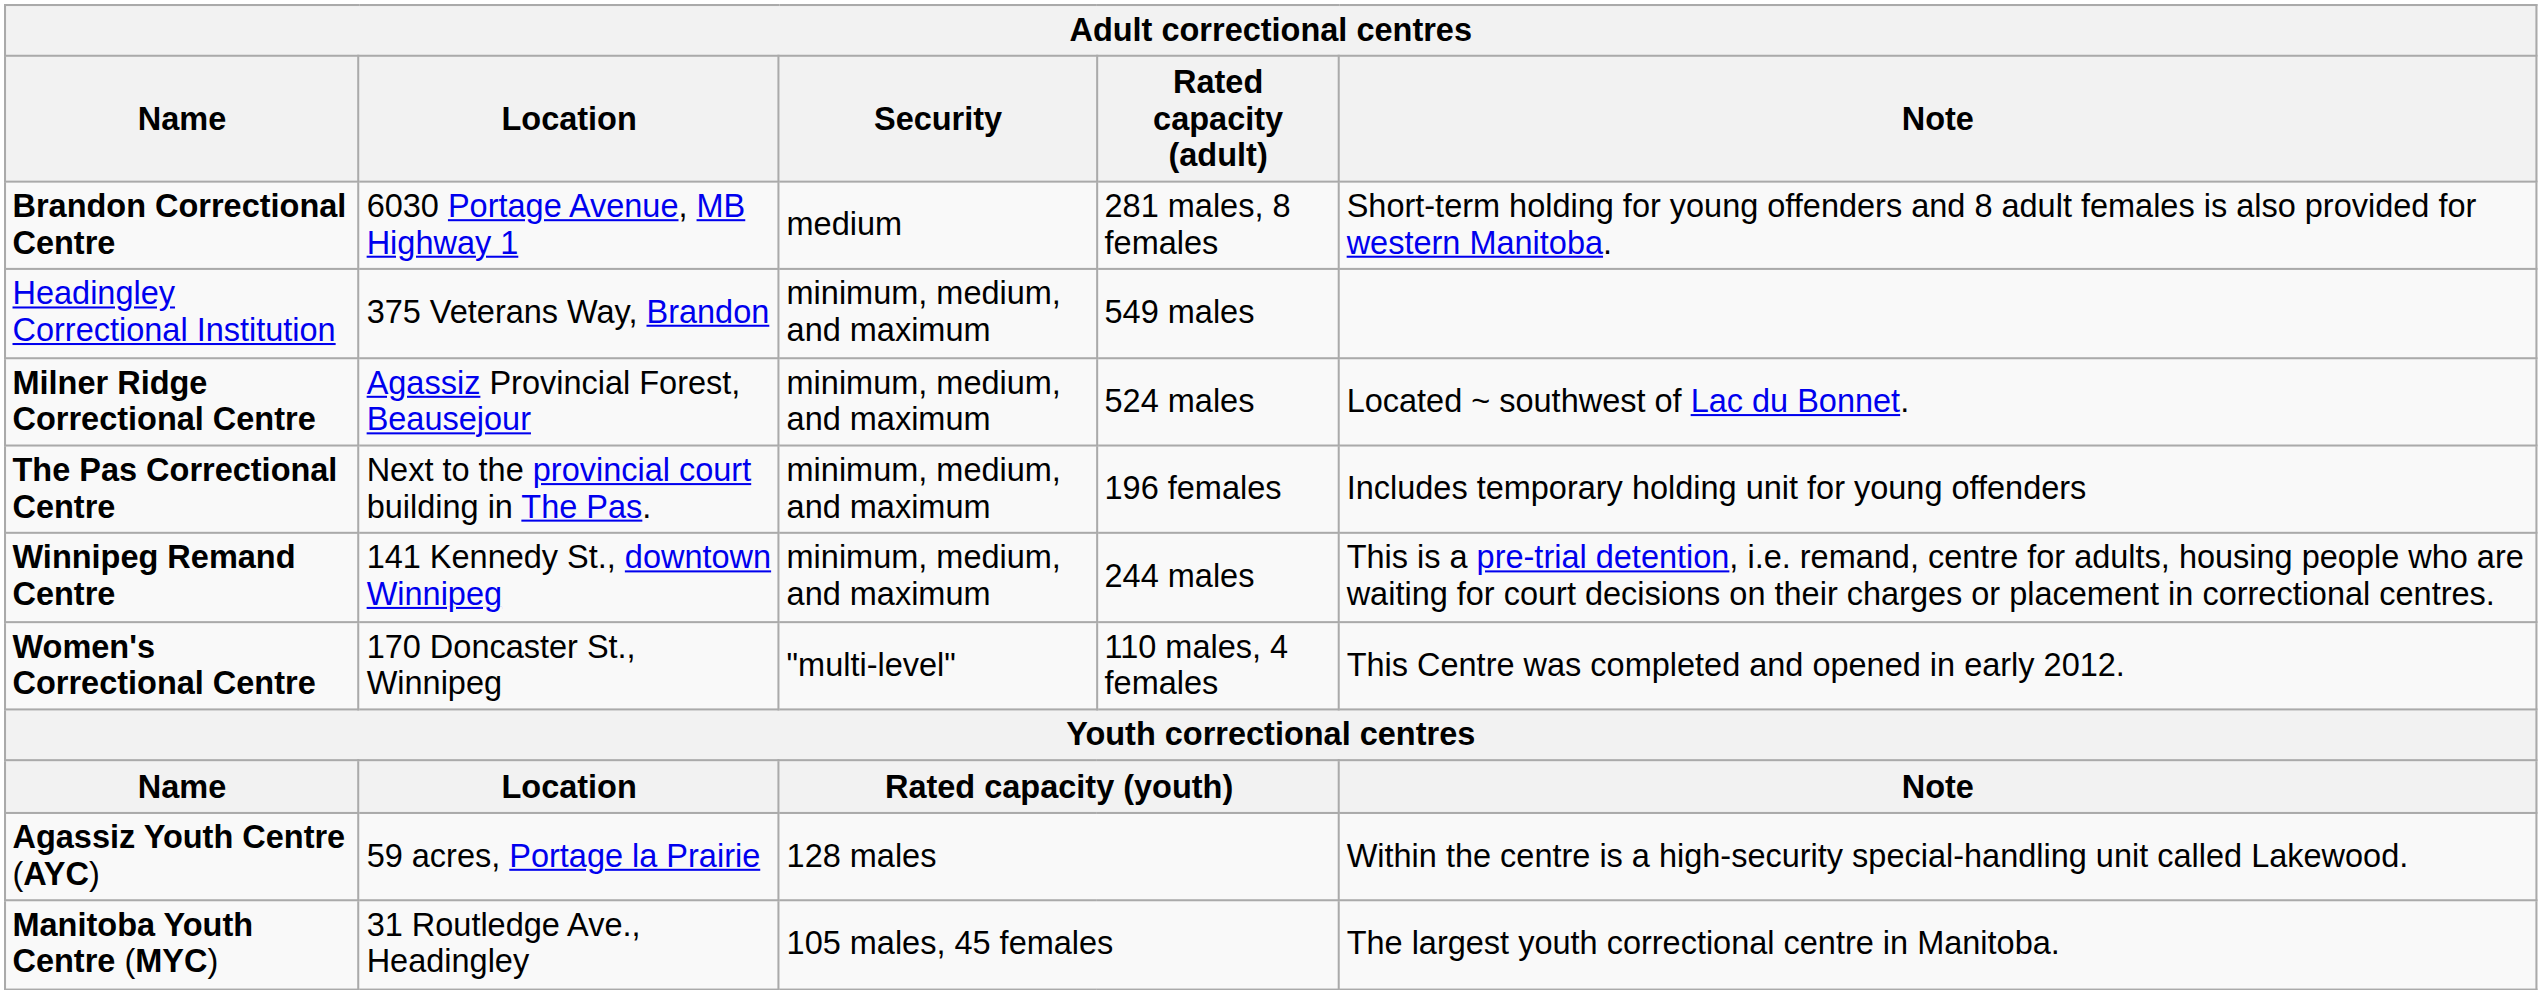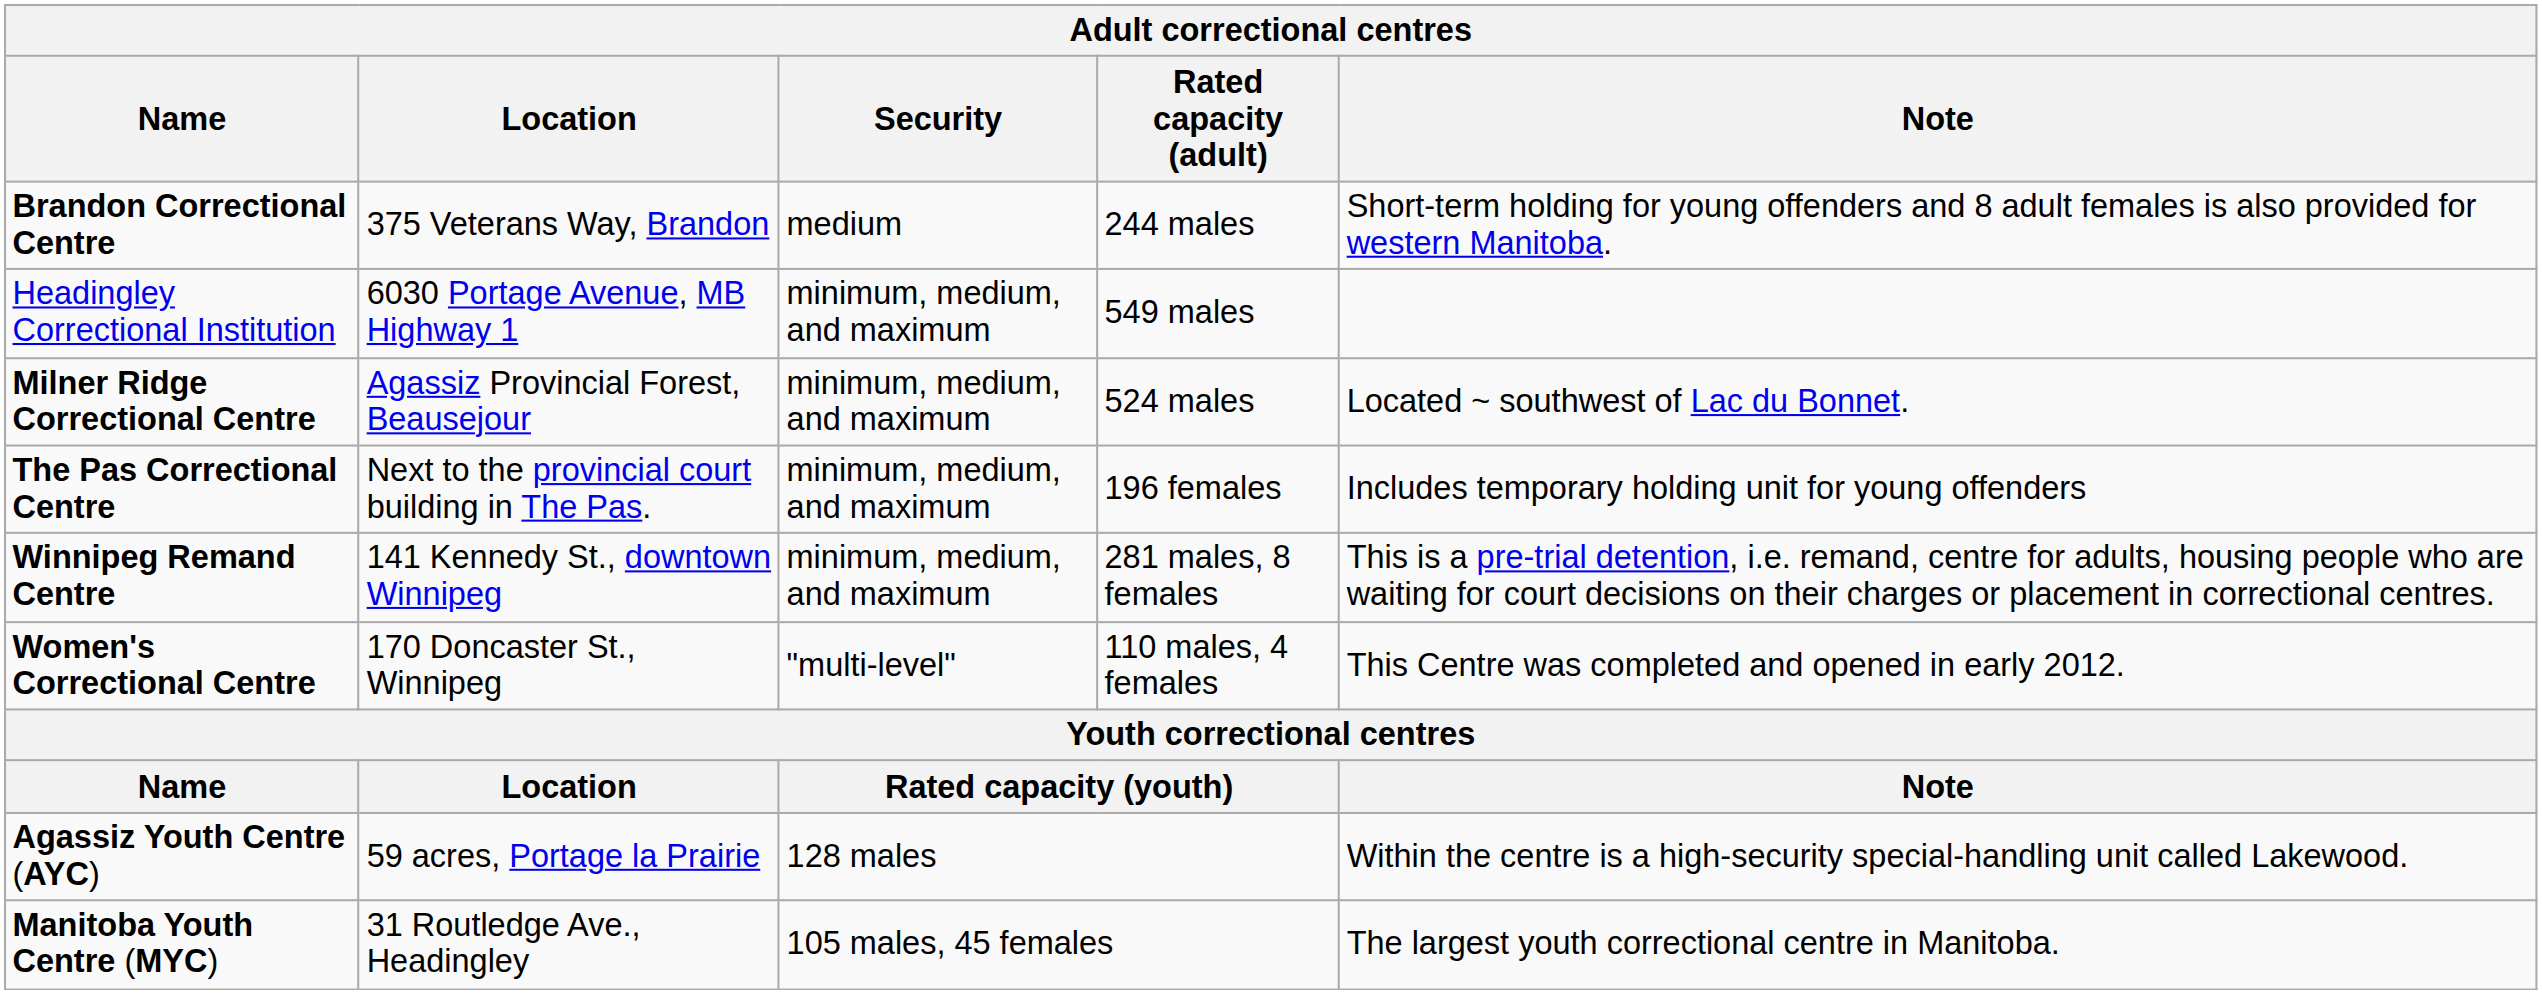Brandon Correctional Centre | Location: 6030 Portage Avenue, MB Highway 1 -> 375 Veterans Way, Brandon
Brandon Correctional Centre | Rated capacity (adult): 281 males, 8 females -> 244 males
Headingley Correctional Institution | Location: 375 Veterans Way, Brandon -> 6030 Portage Avenue, MB Highway 1
Winnipeg Remand Centre | Rated capacity (adult): 244 males -> 281 males, 8 females
